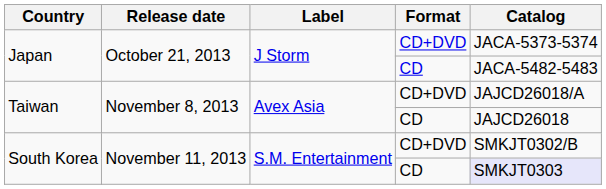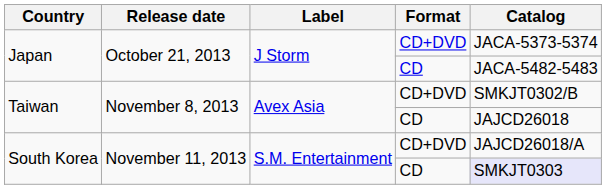Taiwan / CD+DVD | Catalog: JAJCD26018/A -> SMKJT0302/B
South Korea / CD+DVD | Catalog: SMKJT0302/B -> JAJCD26018/A
